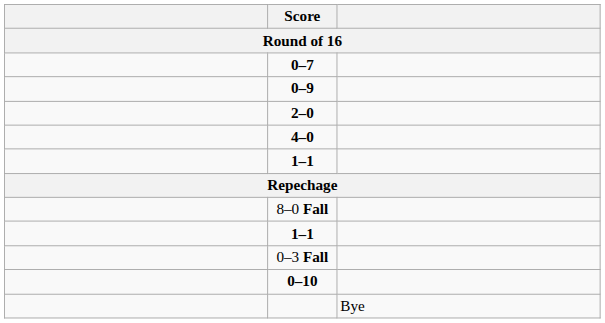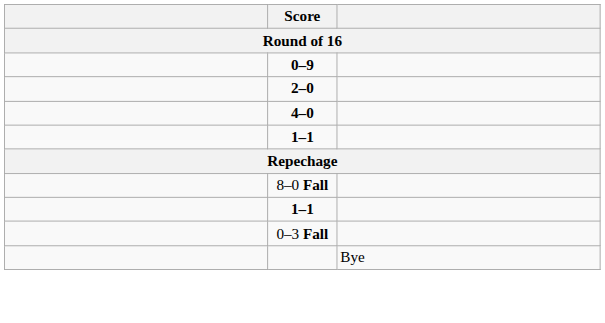- row: 0–7
- row: 0–10
